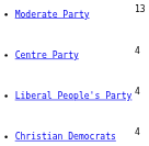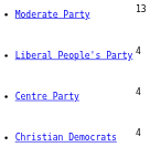rows swapped: Centre Party <-> Liberal People's Party
